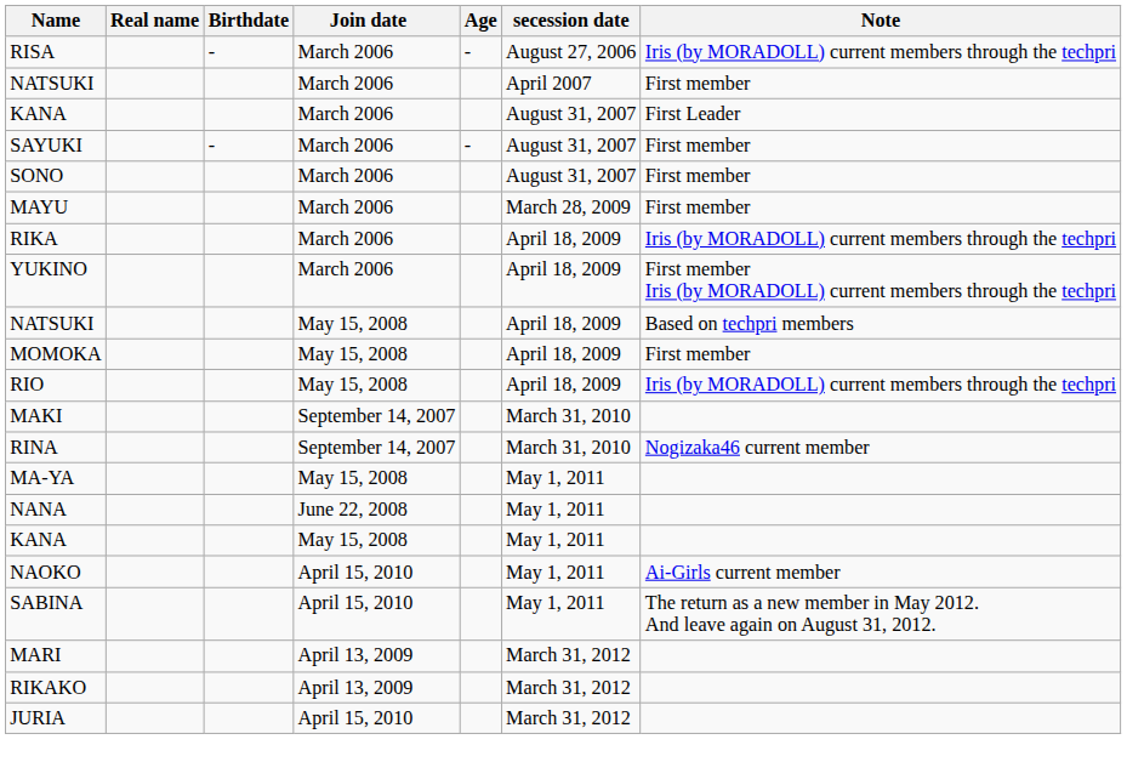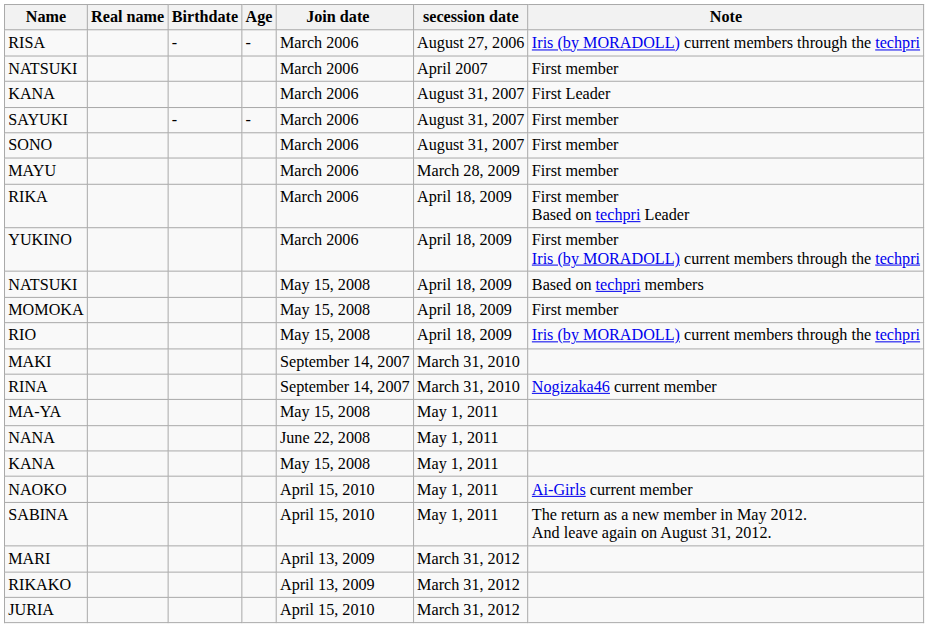columns swapped: Age <-> Join date
RIKA | Note: Iris (by MORADOLL) current members through the techpri -> First member Based on techpri Leader
